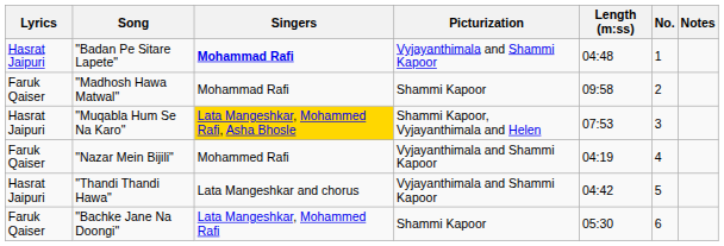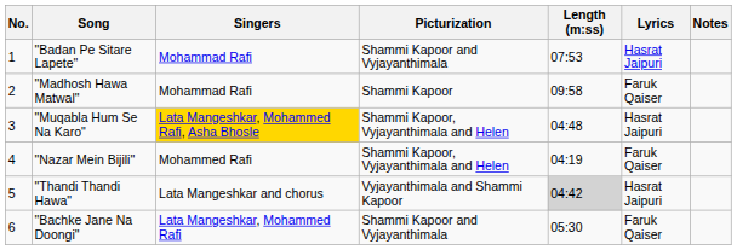columns swapped: No. <-> Lyrics
"Badan Pe Sitare Lapete" | Singers: bold -> normal
"Badan Pe Sitare Lapete" | Picturization: Vyjayanthimala and Shammi Kapoor -> Shammi Kapoor and Vyjayanthimala
"Badan Pe Sitare Lapete" | Length (m:ss): 04:48 -> 07:53
"Muqabla Hum Se Na Karo" | Length (m:ss): 07:53 -> 04:48
"Nazar Mein Bijili" | Picturization: Vyjayanthimala and Shammi Kapoor -> Shammi Kapoor, Vyjayanthimala and Helen
"Thandi Thandi Hawa" | Length (m:ss): no background -> lightgrey background
"Bachke Jane Na Doongi" | Picturization: Shammi Kapoor -> Shammi Kapoor and Vyjayanthimala
